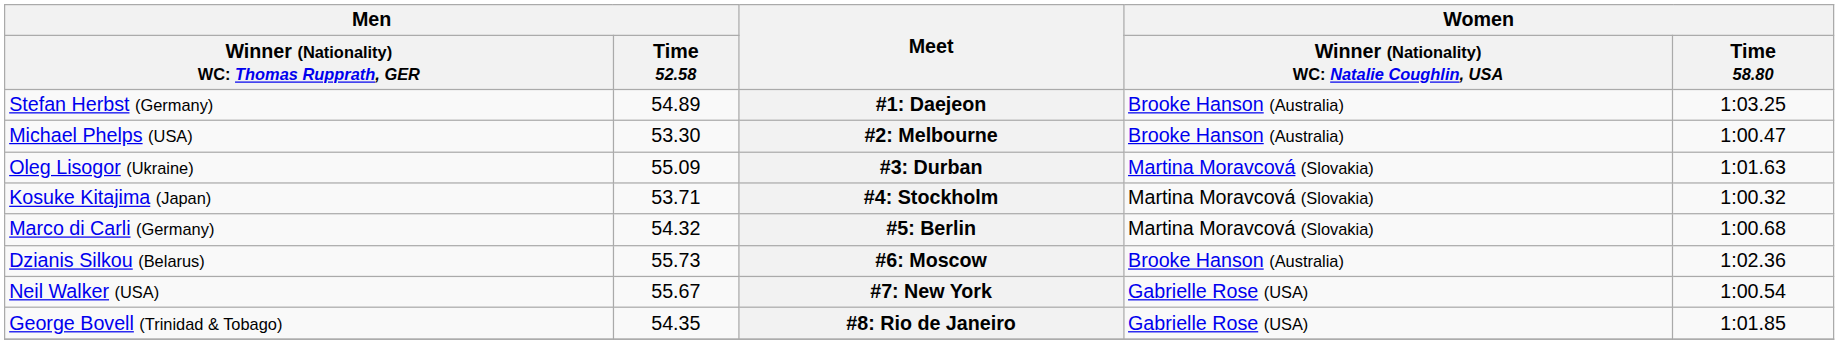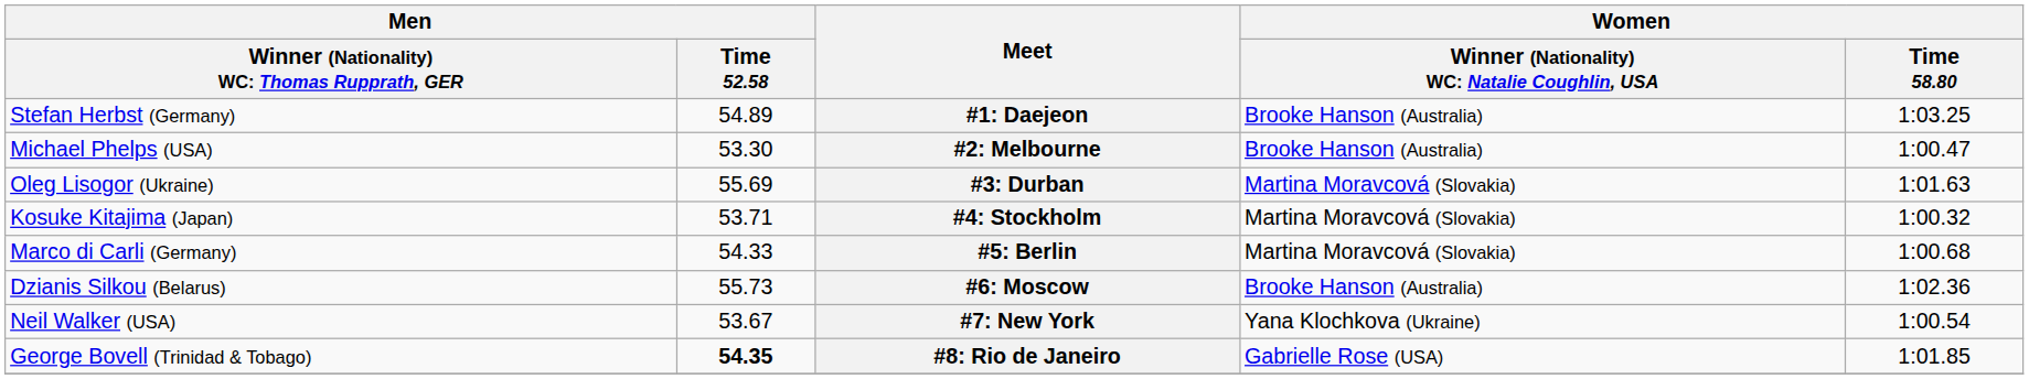#3: Durban | Men / Time 52.58: 55.09 -> 55.69
#5: Berlin | Men / Time 52.58: 54.32 -> 54.33
#7: New York | Men / Time 52.58: 55.67 -> 53.67
#7: New York | column 4: Gabrielle Rose (USA) -> Yana Klochkova (Ukraine)
#8: Rio de Janeiro | Men / Time 52.58: normal -> bold
